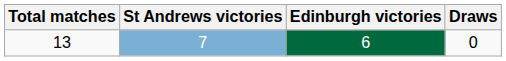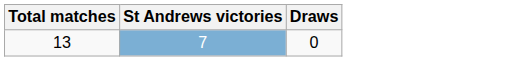- column: Edinburgh victories | 6
